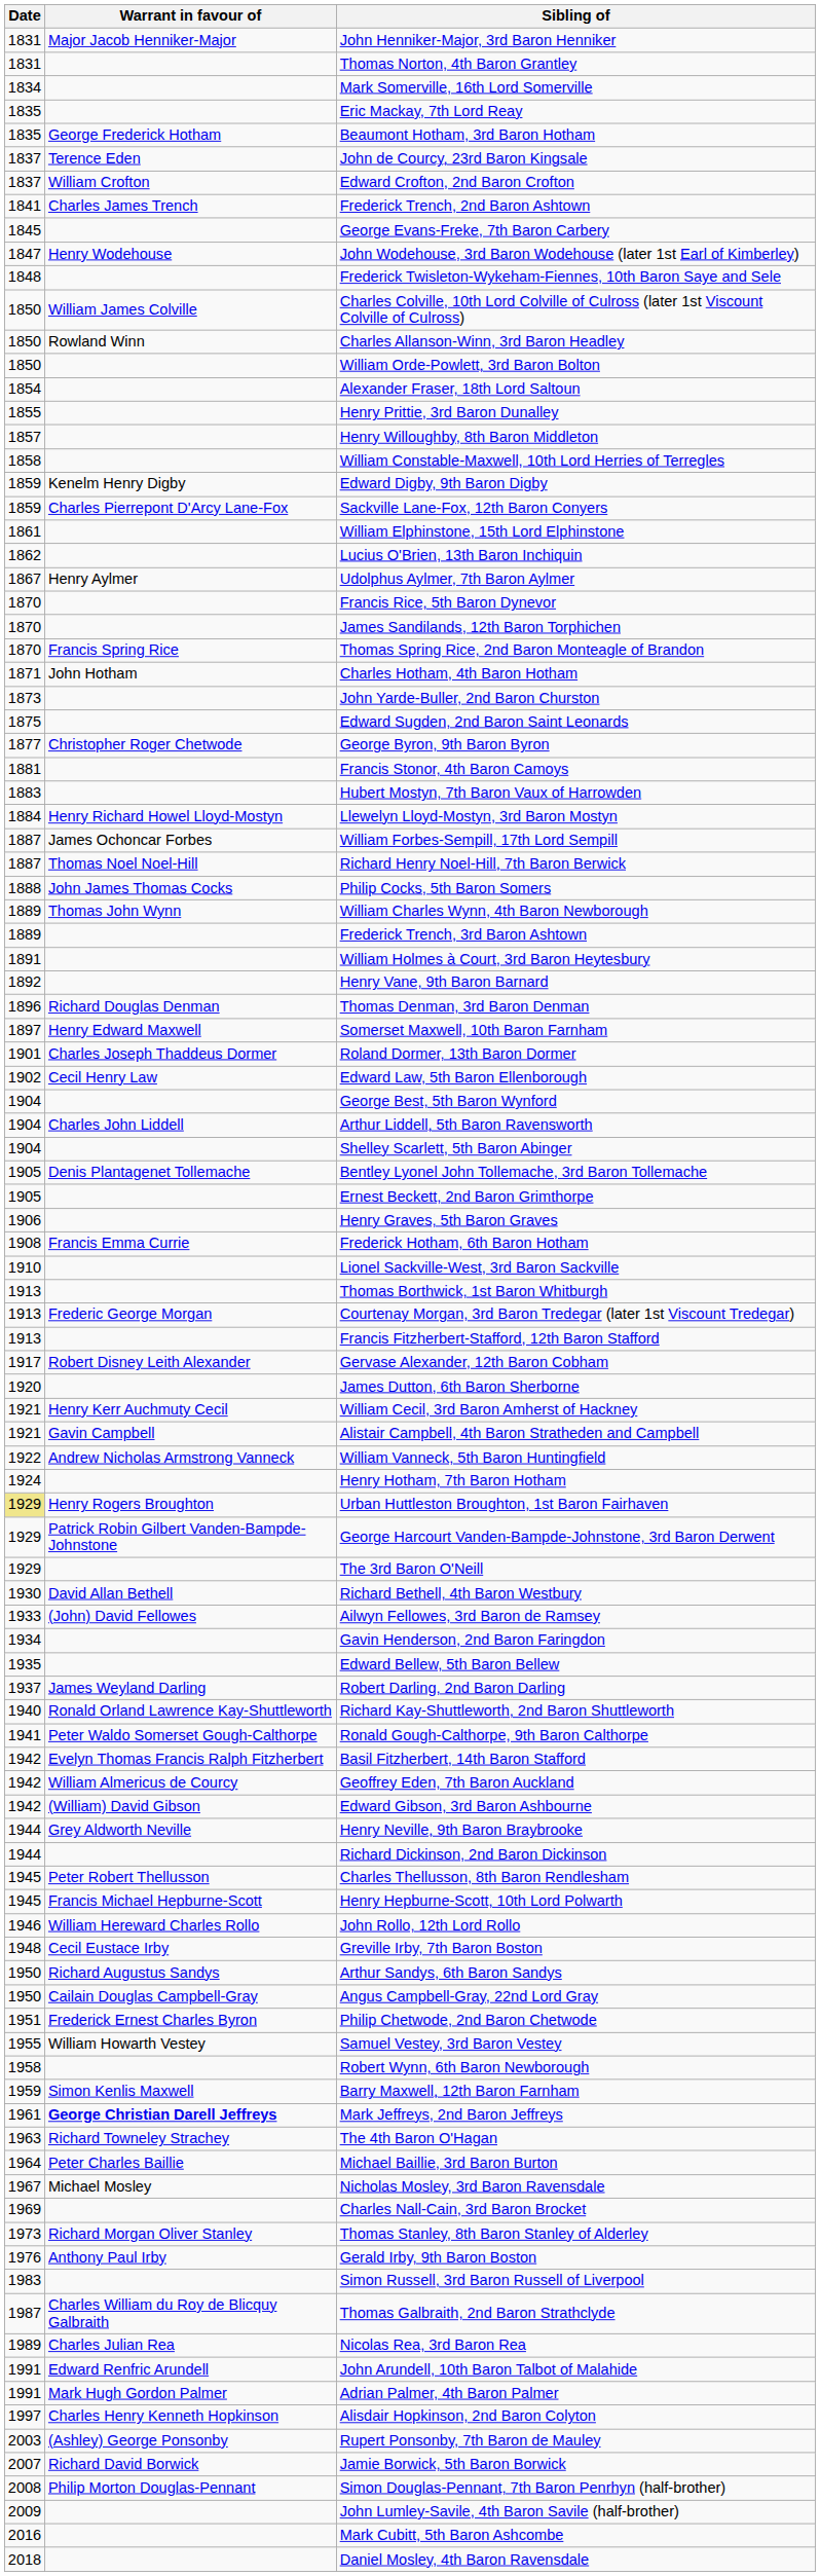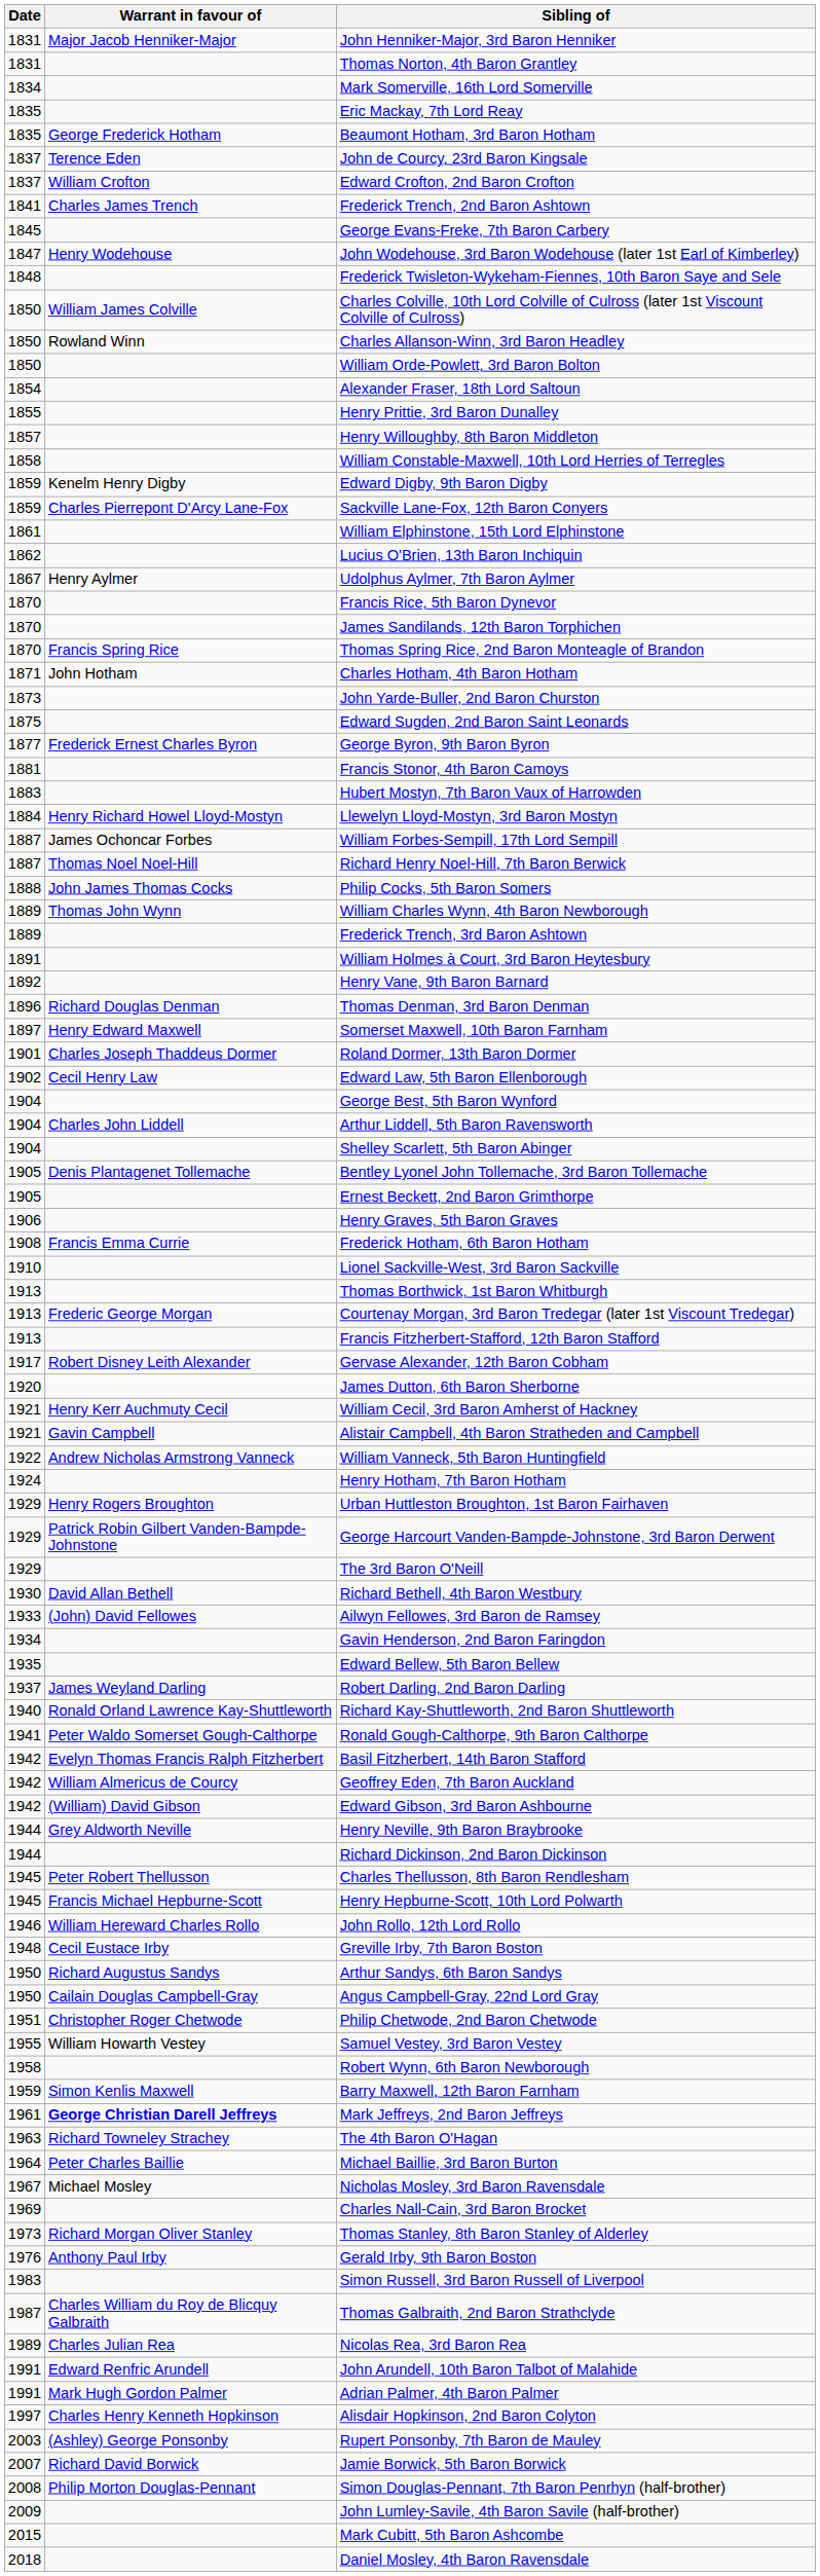George Byron, 9th Baron Byron | Warrant in favour of: Christopher Roger Chetwode -> Frederick Ernest Charles Byron
Urban Huttleston Broughton, 1st Baron Fairhaven | Date: khaki background -> no background
Philip Chetwode, 2nd Baron Chetwode | Warrant in favour of: Frederick Ernest Charles Byron -> Christopher Roger Chetwode
Mark Cubitt, 5th Baron Ashcombe | Date: 2016 -> 2015
